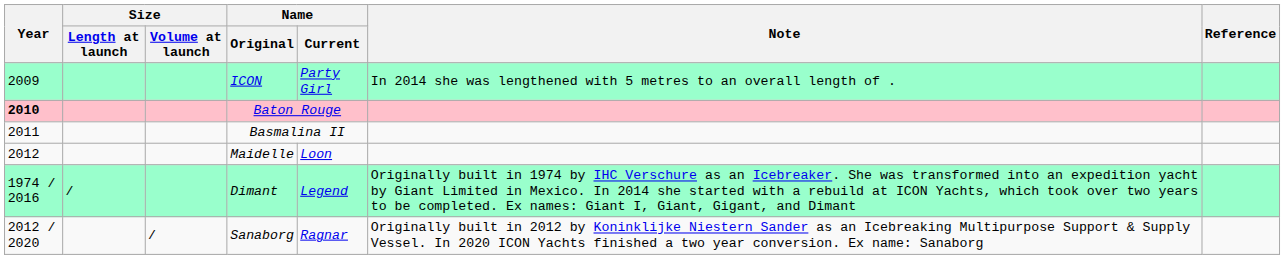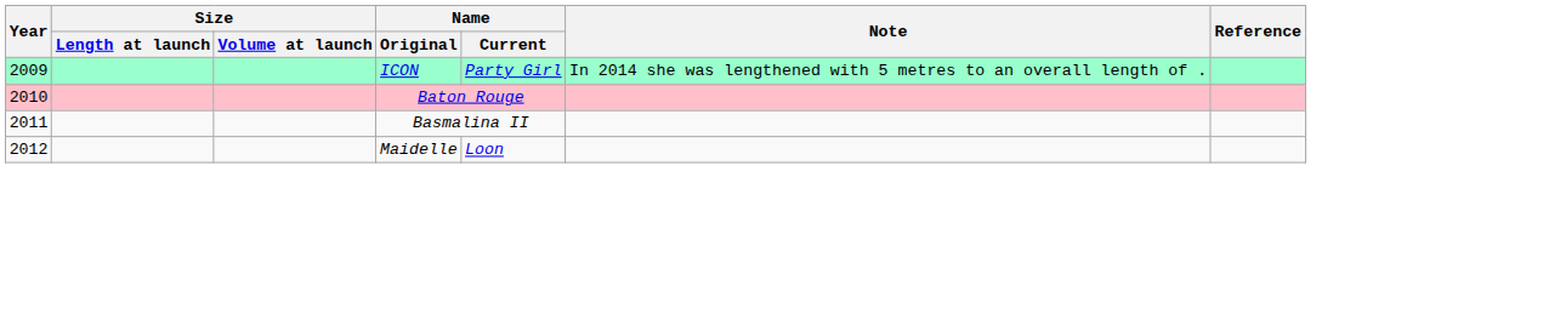Baton Rouge | Year: bold -> normal
- row: 1974 / 2016 | / | Dimant | Legend | Originally built in 1974 by IHC Verschure as an Icebreaker. She was transformed into an expedition yacht by Giant Limited in Mexico. In 2014 she started with a rebuild at ICON Yachts, which took over two years to be completed. Ex names: Giant I, Giant, Gigant, and Dimant
- row: 2012 / 2020 | / | Sanaborg | Ragnar | Originally built in 2012 by Koninklijke Niestern Sander as an Icebreaking Multipurpose Support & Supply Vessel. In 2020 ICON Yachts finished a two year conversion. Ex name: Sanaborg
